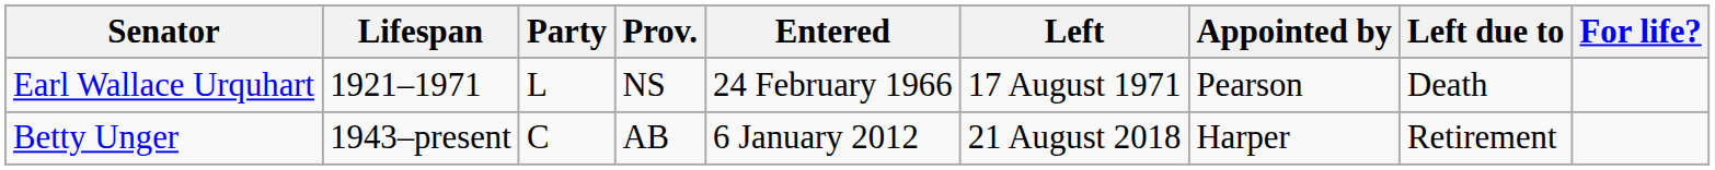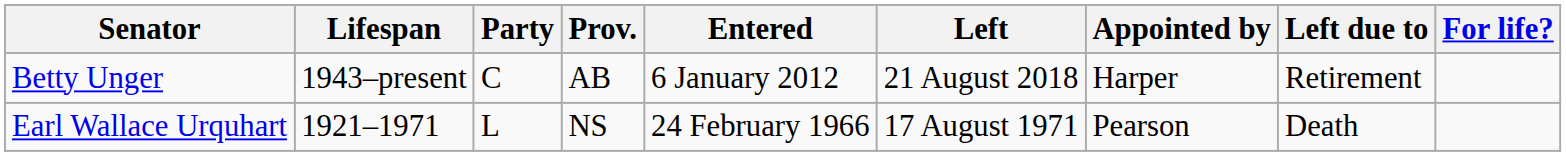rows swapped: Betty Unger <-> Earl Wallace Urquhart
